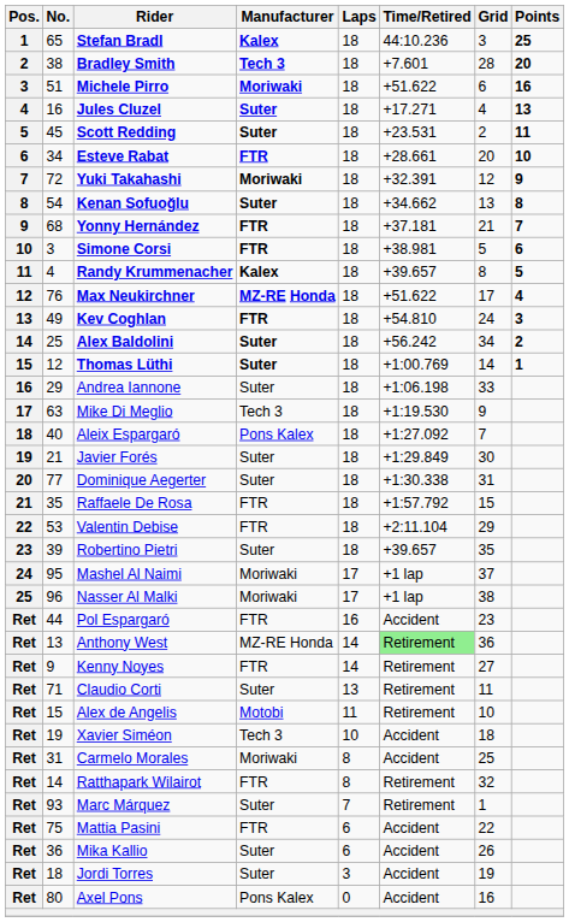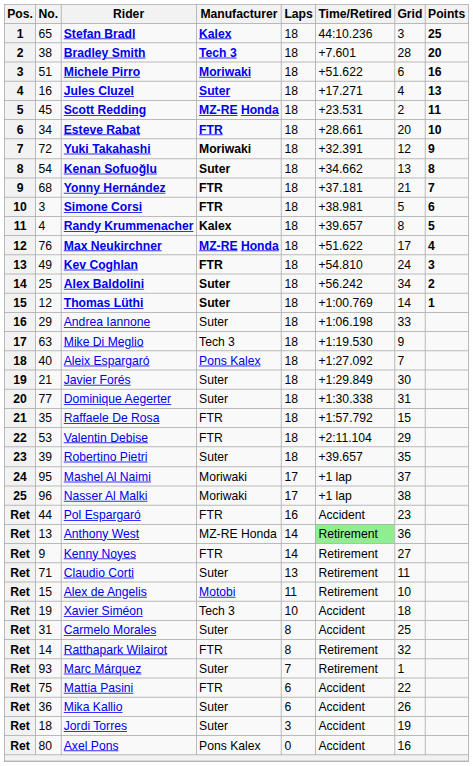Scott Redding | Manufacturer: Suter -> MZ-RE Honda
Carmelo Morales | Manufacturer: Moriwaki -> Suter
